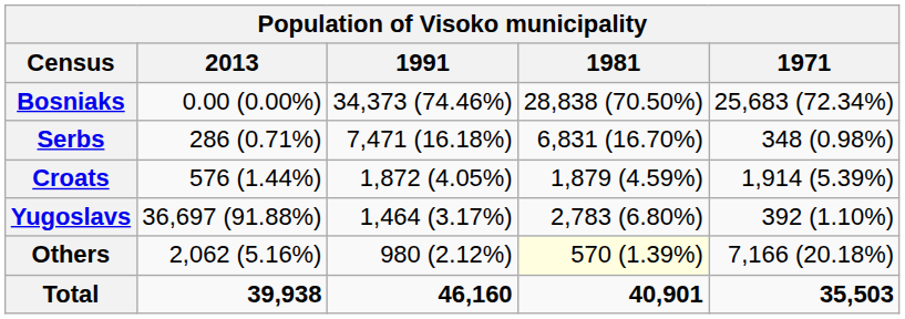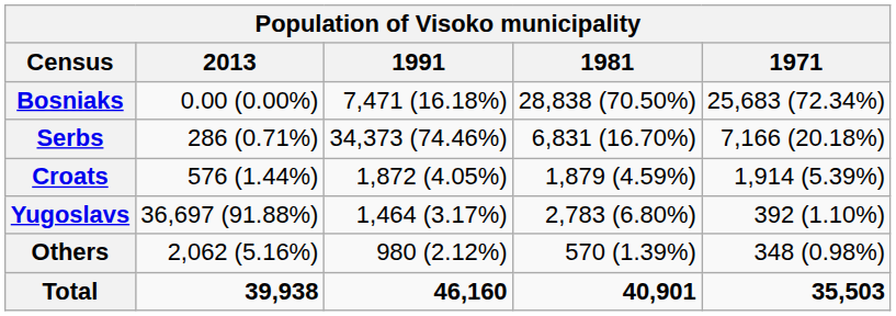Bosniaks | 1991: 34,373 (74.46%) -> 7,471 (16.18%)
Serbs | 1991: 7,471 (16.18%) -> 34,373 (74.46%)
Serbs | 1971: 348 (0.98%) -> 7,166 (20.18%)
Others | 1981: lightyellow background -> no background
Others | 1971: 7,166 (20.18%) -> 348 (0.98%)
